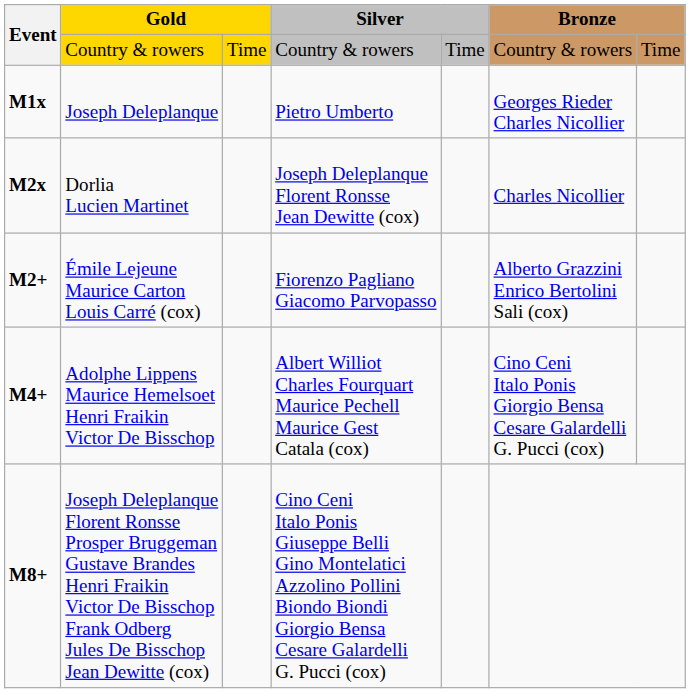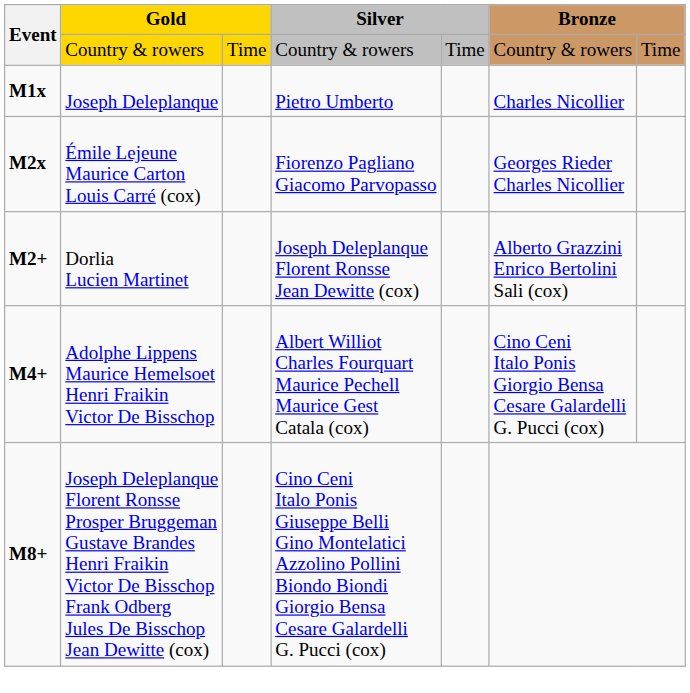M1x | column 6: Georges Rieder Charles Nicollier -> Charles Nicollier
M2x | column 2: Dorlia Lucien Martinet -> Émile Lejeune Maurice Carton Louis Carré (cox)
M2x | column 4: Joseph Deleplanque Florent Ronsse Jean Dewitte (cox) -> Fiorenzo Pagliano Giacomo Parvopasso
M2x | column 6: Charles Nicollier -> Georges Rieder Charles Nicollier
M2+ | column 2: Émile Lejeune Maurice Carton Louis Carré (cox) -> Dorlia Lucien Martinet
M2+ | column 4: Fiorenzo Pagliano Giacomo Parvopasso -> Joseph Deleplanque Florent Ronsse Jean Dewitte (cox)
